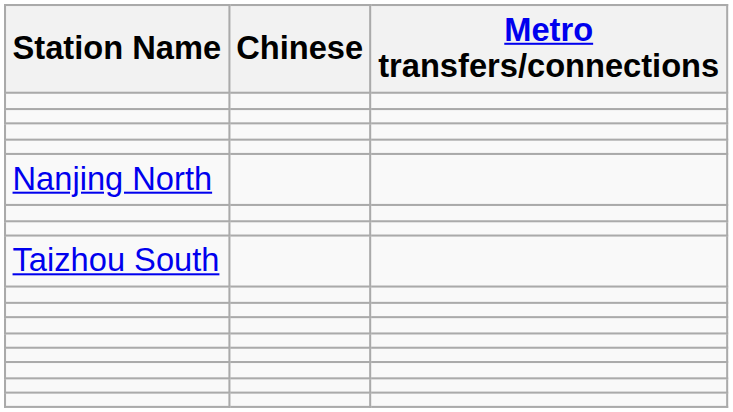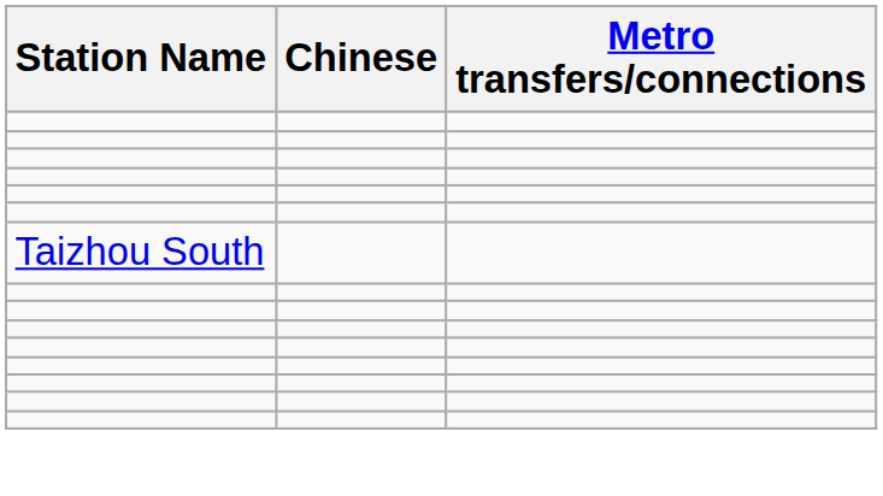- row: Nanjing North
